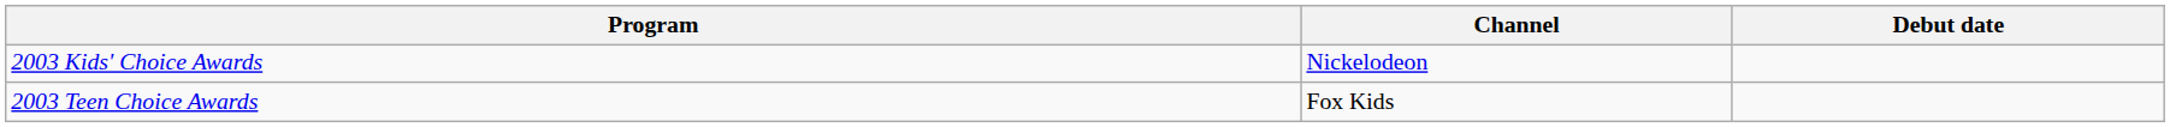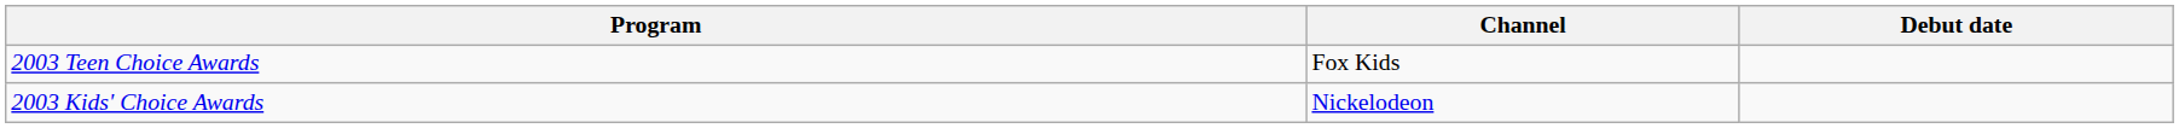rows swapped: 2003 Kids' Choice Awards <-> 2003 Teen Choice Awards
